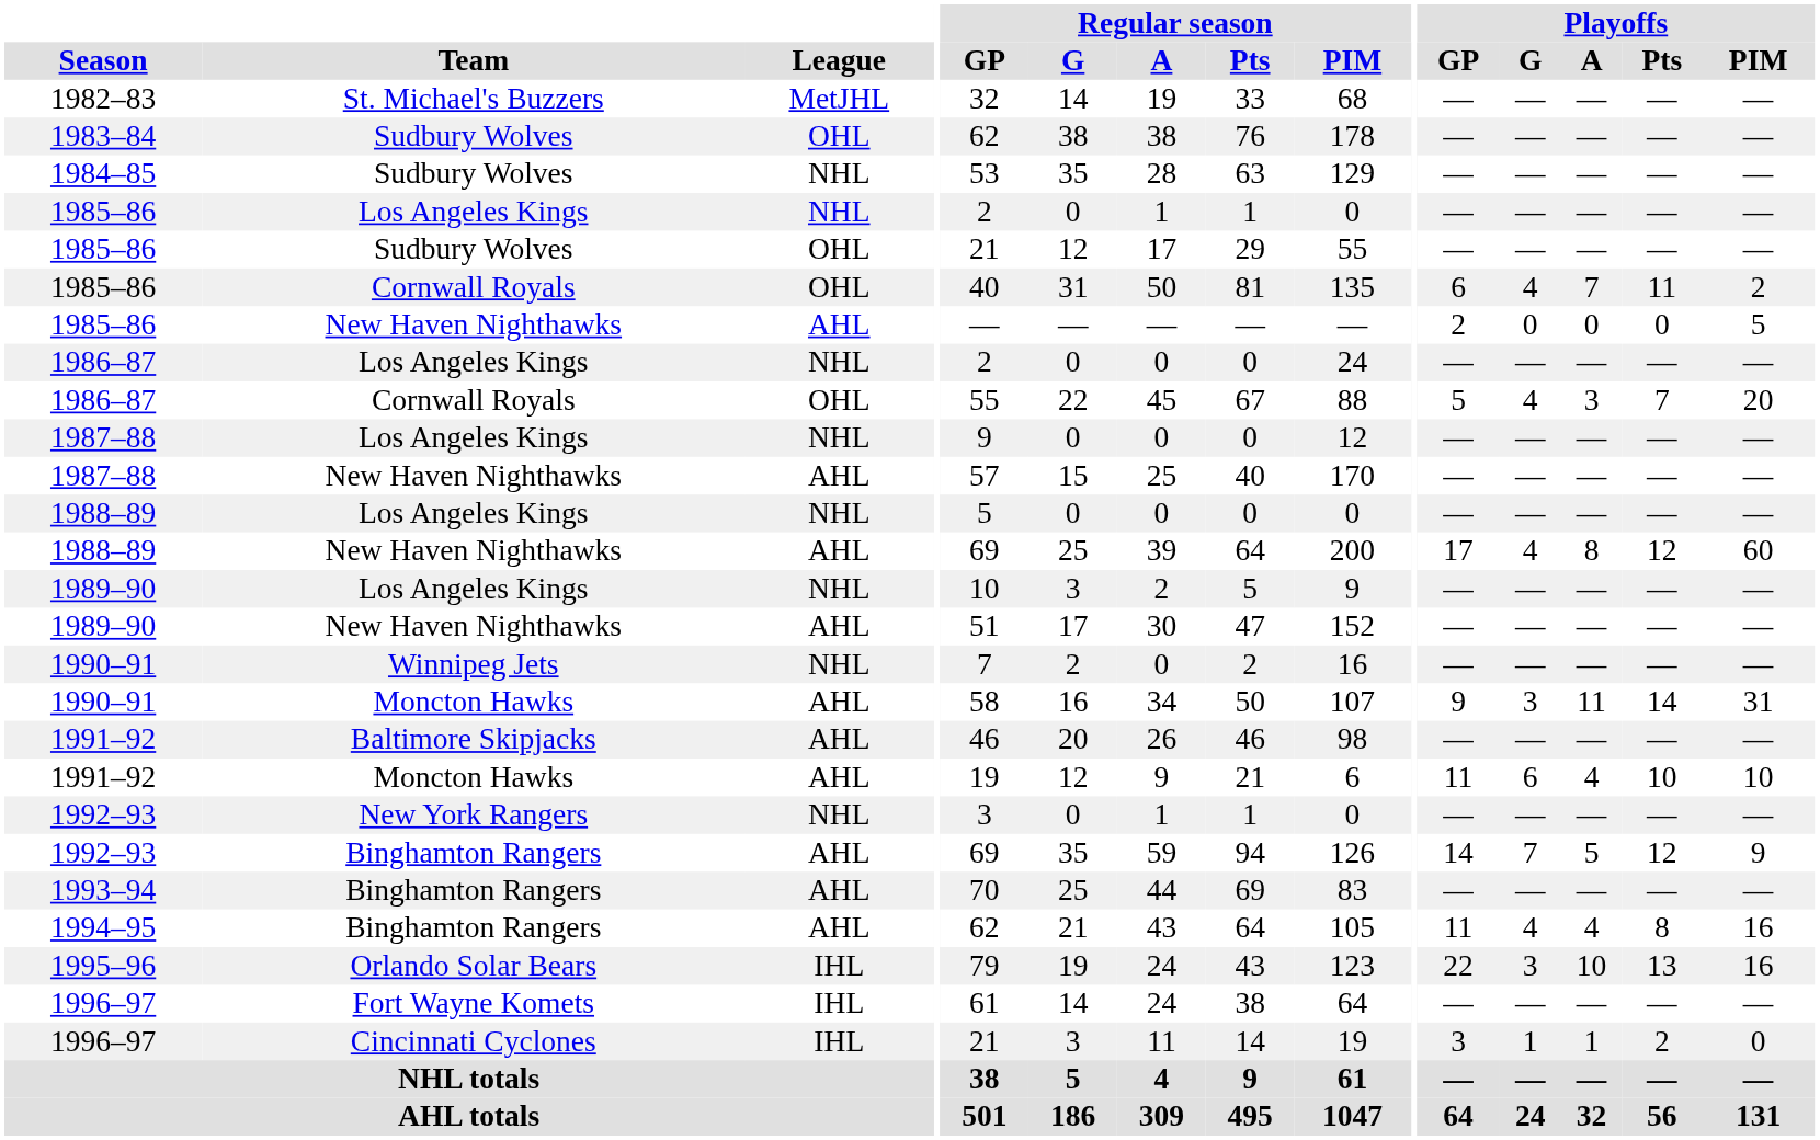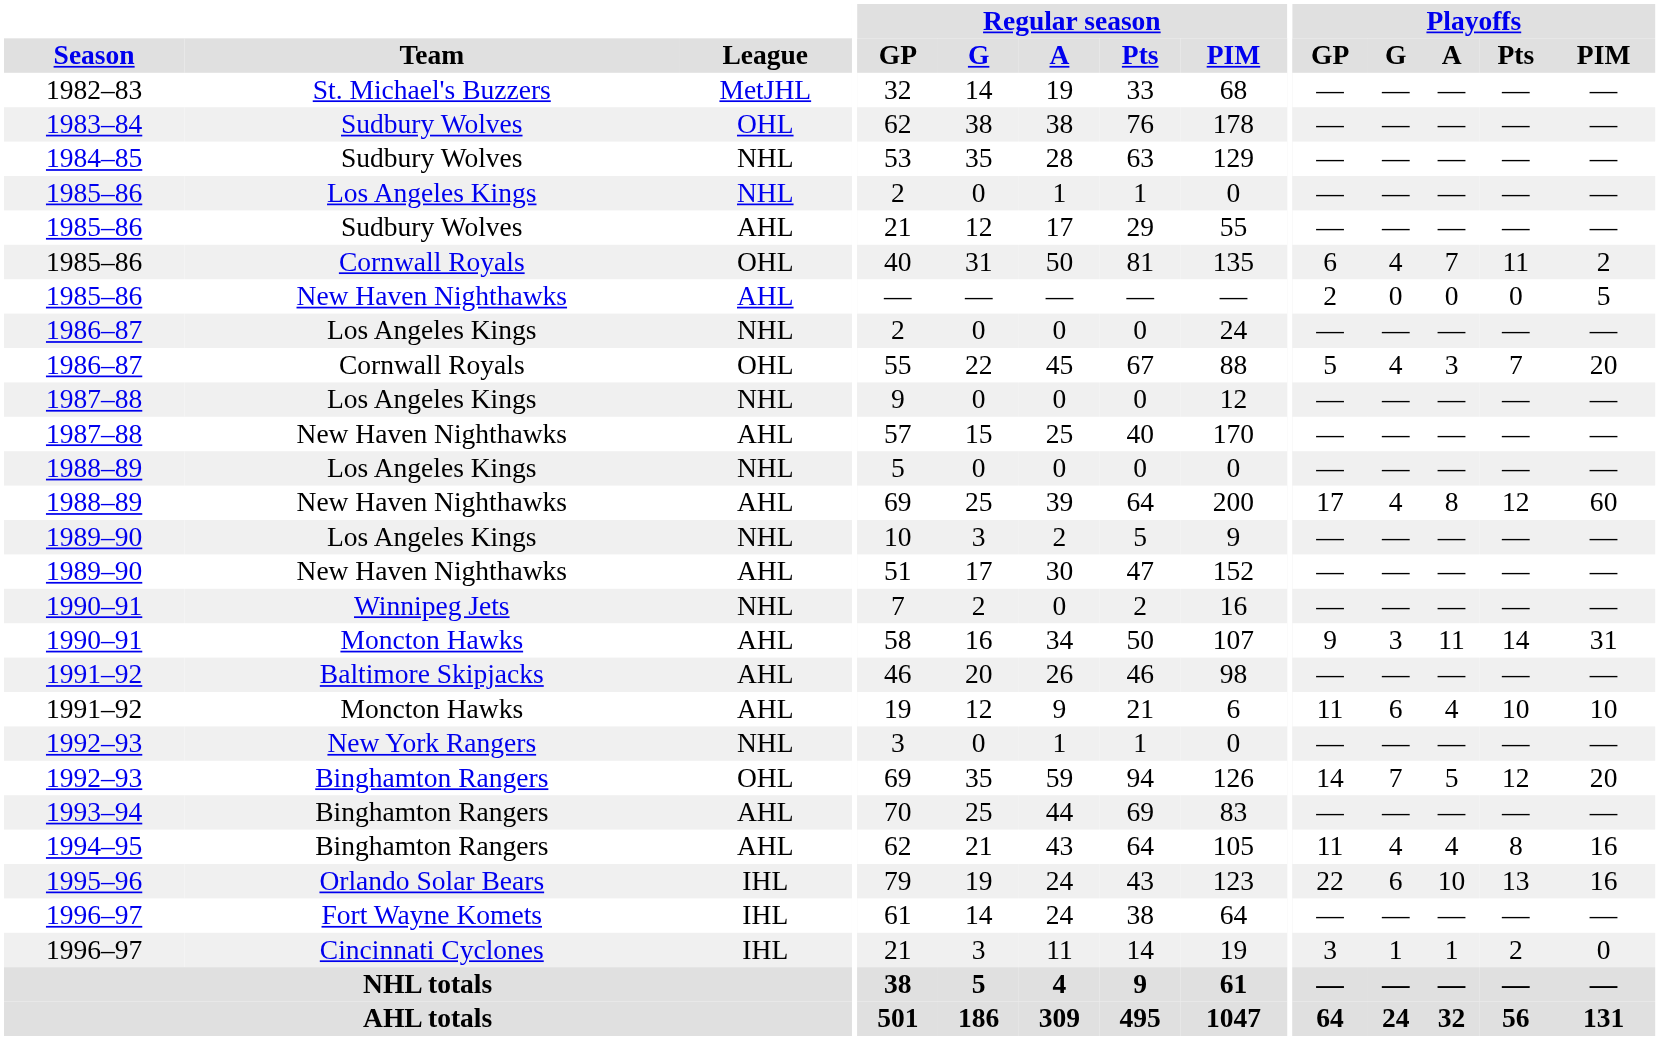1985–86 / Sudbury Wolves | League: OHL -> AHL
1992–93 / Binghamton Rangers | League: AHL -> OHL
1992–93 / Binghamton Rangers | Playoffs / PIM: 9 -> 20
1995–96 | Playoffs / G: 3 -> 6
